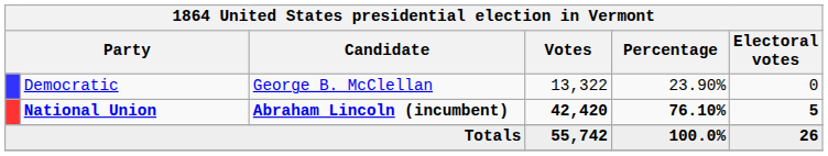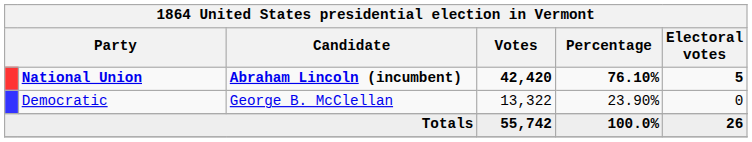rows swapped: National Union <-> Democratic
